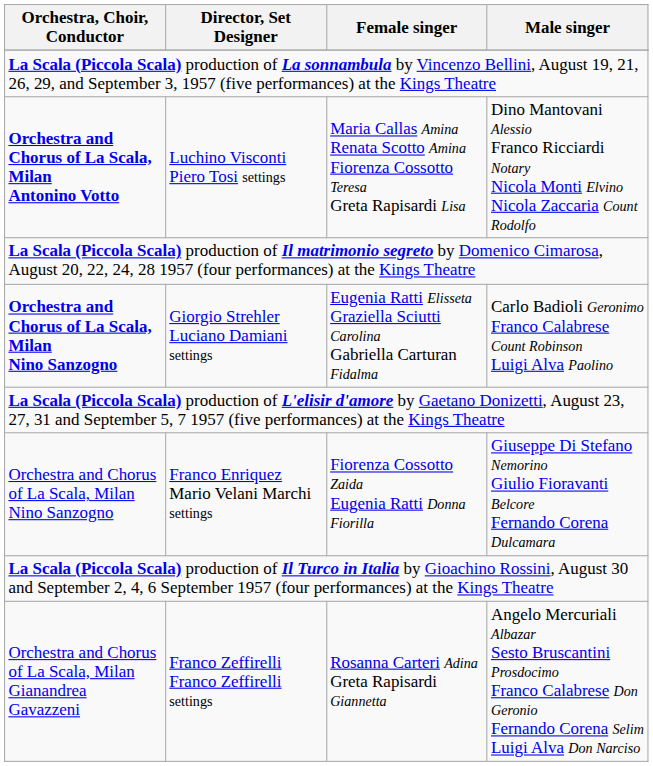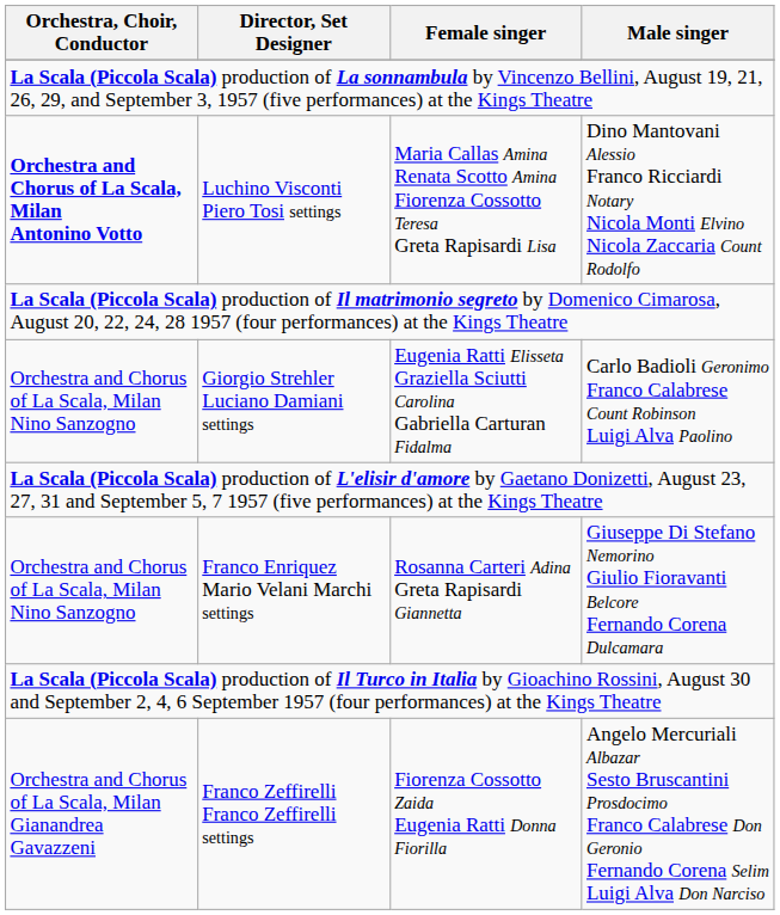Giorgio Strehler Luciano Damiani settings | Orchestra, Choir, Conductor: bold -> normal
Franco Enriquez Mario Velani Marchi settings | Female singer: Fiorenza Cossotto Zaida Eugenia Ratti Donna Fiorilla -> Rosanna Carteri Adina Greta Rapisardi Giannetta
Franco Zeffirelli Franco Zeffirelli settings | Female singer: Rosanna Carteri Adina Greta Rapisardi Giannetta -> Fiorenza Cossotto Zaida Eugenia Ratti Donna Fiorilla
